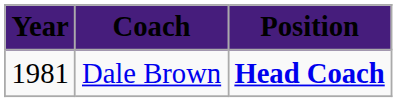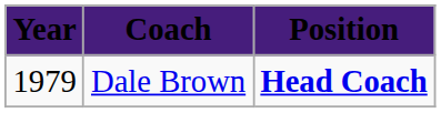Dale Brown | Year: 1981 -> 1979
